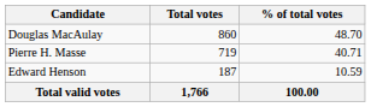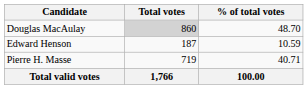Douglas MacAulay | Total votes: no background -> lightgrey background
rows swapped: Pierre H. Masse <-> Edward Henson
